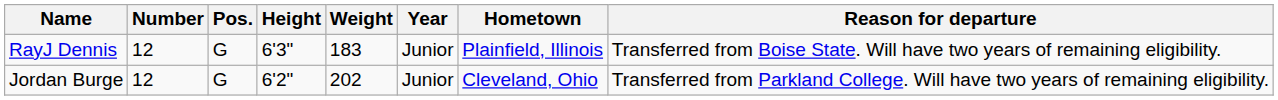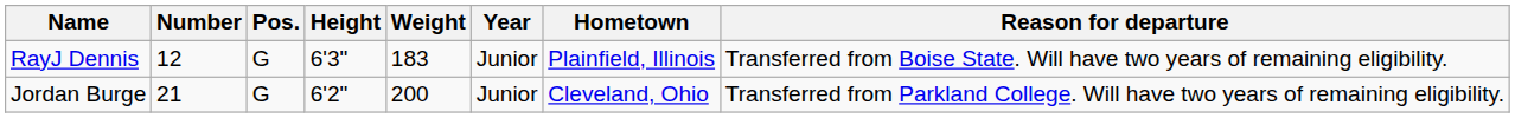Jordan Burge | Number: 12 -> 21
Jordan Burge | Weight: 202 -> 200
